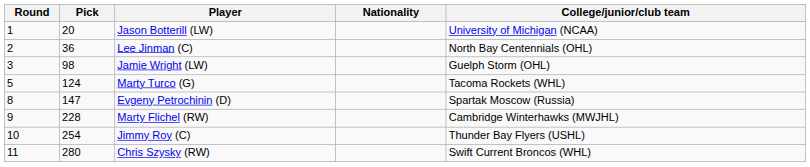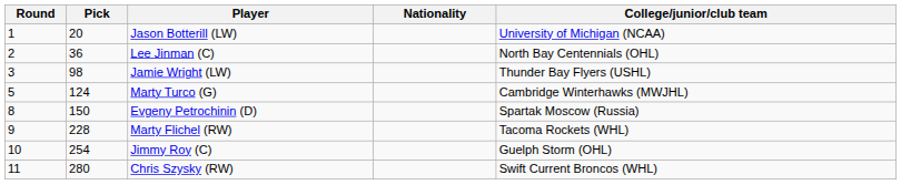Jamie Wright (LW) | College/junior/club team: Guelph Storm (OHL) -> Thunder Bay Flyers (USHL)
Marty Turco (G) | College/junior/club team: Tacoma Rockets (WHL) -> Cambridge Winterhawks (MWJHL)
Evgeny Petrochinin (D) | Pick: 147 -> 150
Marty Flichel (RW) | College/junior/club team: Cambridge Winterhawks (MWJHL) -> Tacoma Rockets (WHL)
Jimmy Roy (C) | College/junior/club team: Thunder Bay Flyers (USHL) -> Guelph Storm (OHL)
